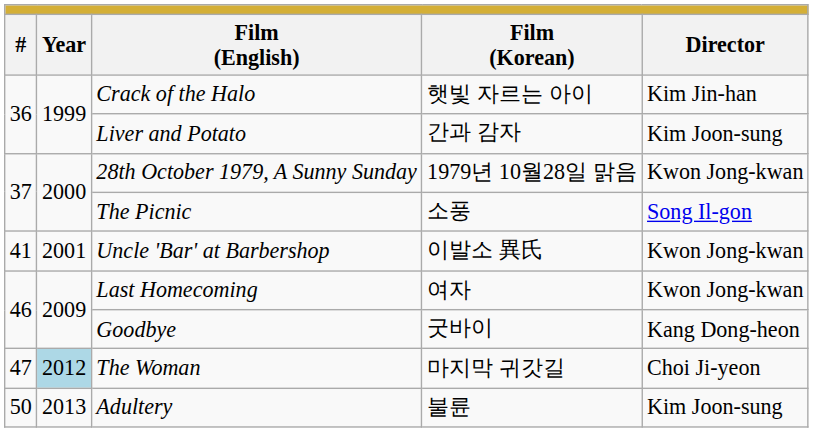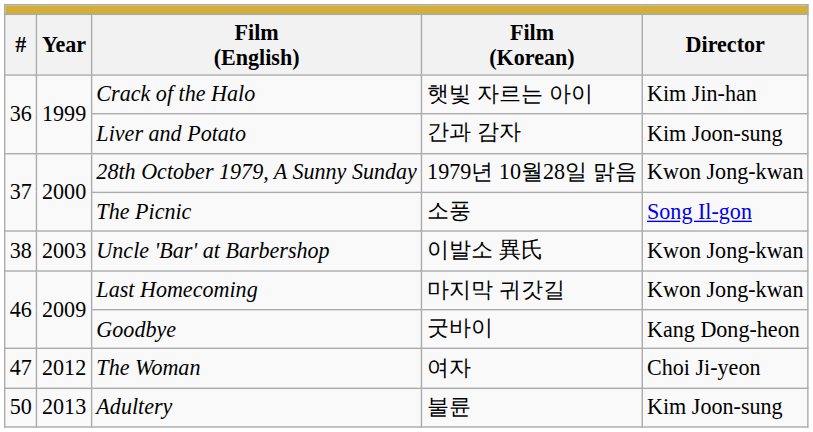Uncle 'Bar' at Barbershop | #: 41 -> 38
Uncle 'Bar' at Barbershop | Year: 2001 -> 2003
Last Homecoming | Film (Korean): 여자 -> 마지막 귀갓길
The Woman | Year: lightblue background -> no background
The Woman | Film (Korean): 마지막 귀갓길 -> 여자
